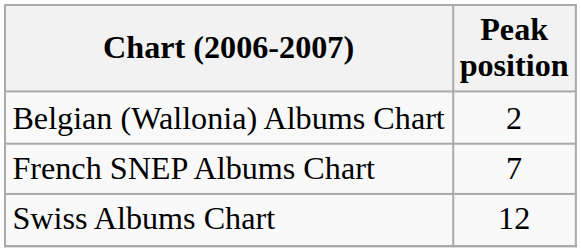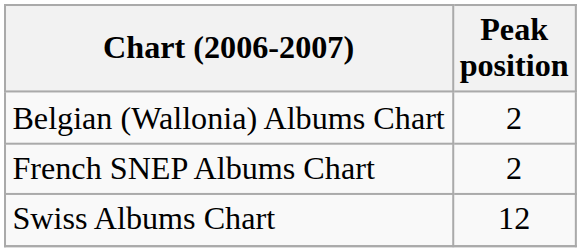French SNEP Albums Chart | Peak position: 7 -> 2
